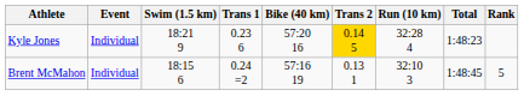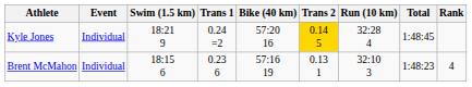Kyle Jones | Trans 1: 0.23 6 -> 0.24 =2
Kyle Jones | Total: 1:48:23 -> 1:48:45
Brent McMahon | Trans 1: 0.24 =2 -> 0.23 6
Brent McMahon | Total: 1:48:45 -> 1:48:23
Brent McMahon | Rank: 5 -> 4
